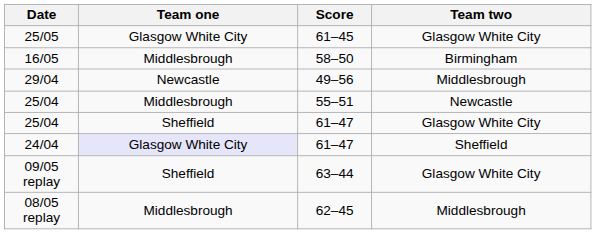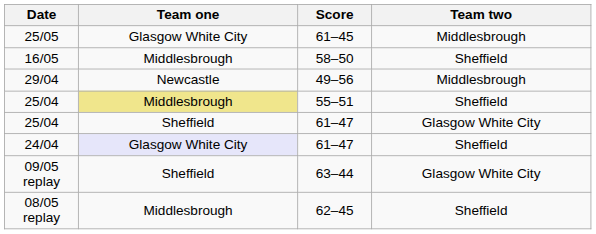25/05 | Team two: Glasgow White City -> Middlesbrough
16/05 | Team two: Birmingham -> Sheffield
25/04 / 55–51 | Team one: no background -> khaki background
25/04 / 55–51 | Team two: Newcastle -> Sheffield
08/05 replay | Team two: Middlesbrough -> Sheffield
